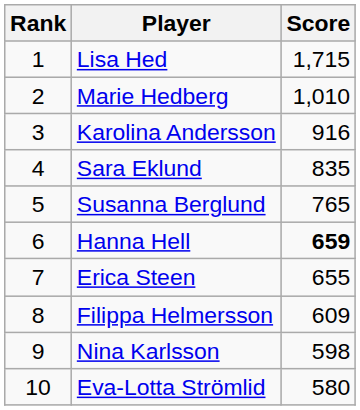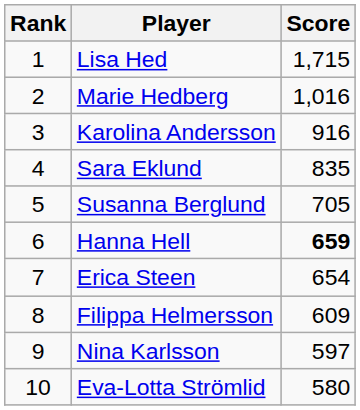Marie Hedberg | Score: 1,010 -> 1,016
Susanna Berglund | Score: 765 -> 705
Erica Steen | Score: 655 -> 654
Nina Karlsson | Score: 598 -> 597
